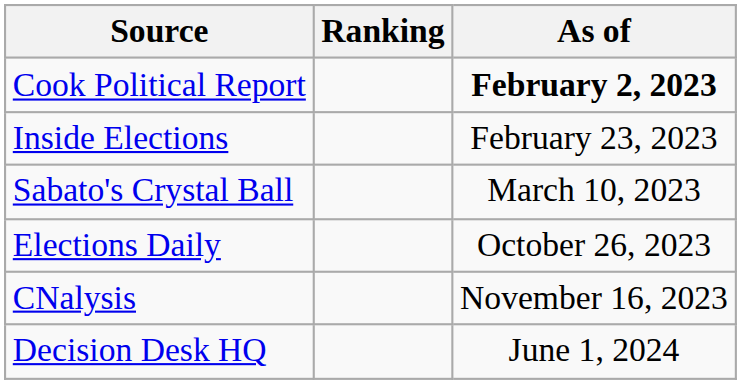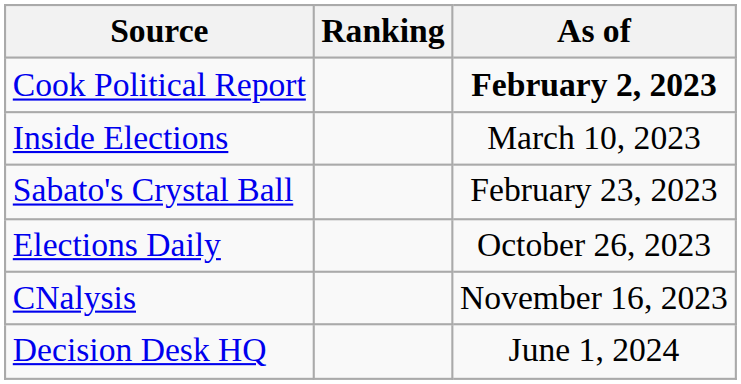Inside Elections | As of: February 23, 2023 -> March 10, 2023
Sabato's Crystal Ball | As of: March 10, 2023 -> February 23, 2023
